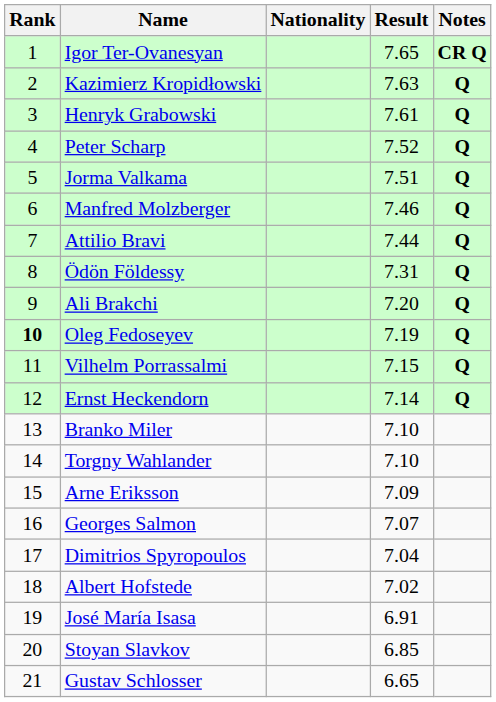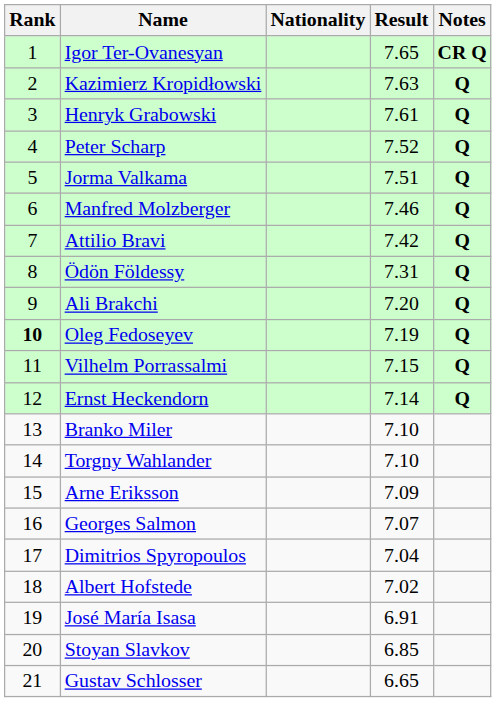Attilio Bravi | Result: 7.44 -> 7.42
